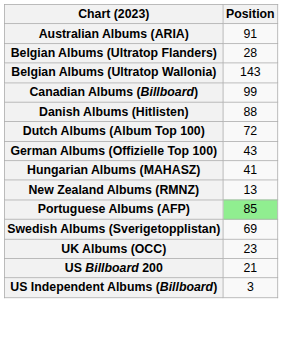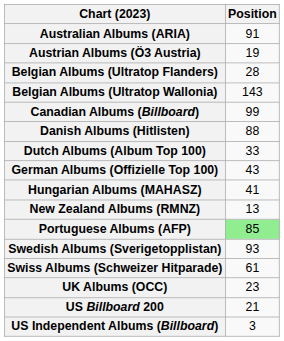+ row: Austrian Albums (Ö3 Austria) | 19
Dutch Albums (Album Top 100) | Position: 72 -> 33
Swedish Albums (Sverigetopplistan) | Position: 69 -> 93
+ row: Swiss Albums (Schweizer Hitparade) | 61
